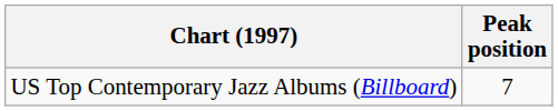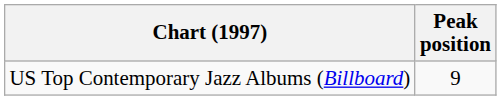US Top Contemporary Jazz Albums (Billboard) | Peak position: 7 -> 9
